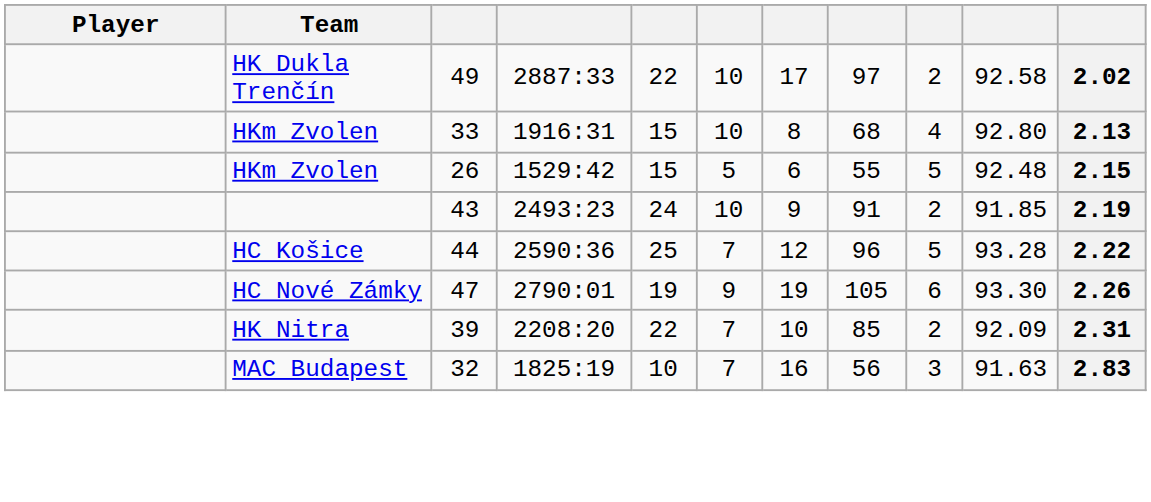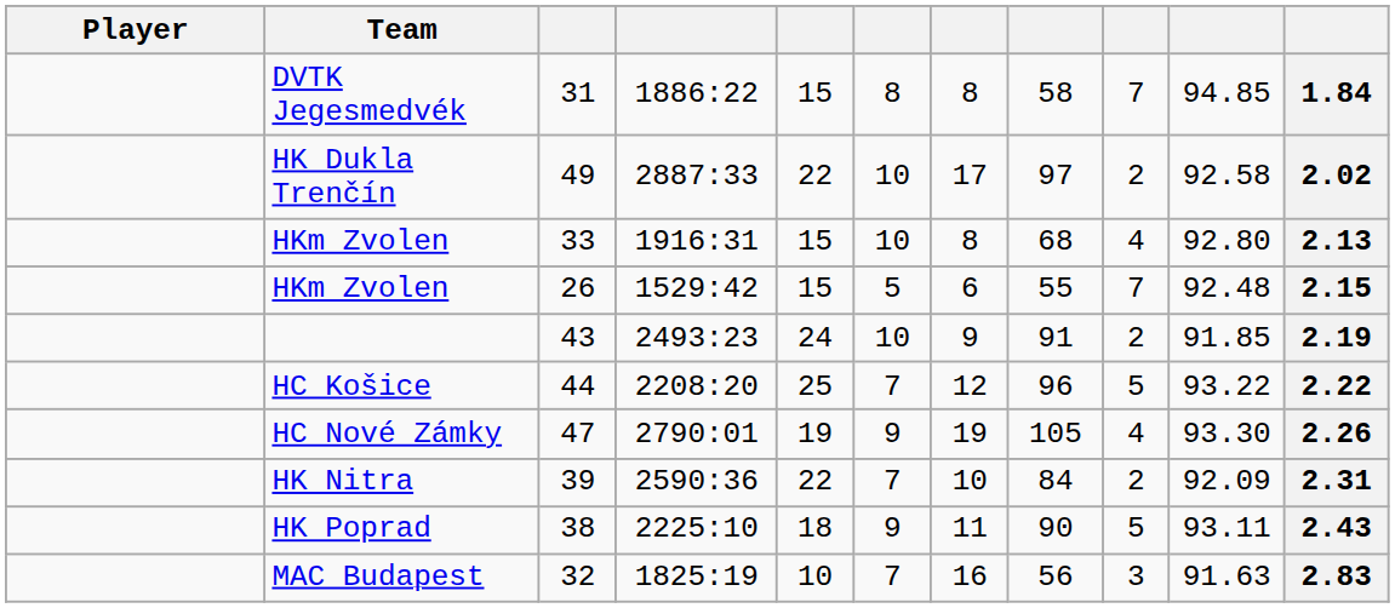+ row: DVTK Jegesmedvék | 31 | 1886:22 | 15 | 8 | 8 | 58 | 7 | 94.85 | 1.84
HKm Zvolen / 26 | column 9: 5 -> 7
HC Košice | column 4: 2590:36 -> 2208:20
HC Košice | column 10: 93.28 -> 93.22
HC Nové Zámky | column 9: 6 -> 4
HK Nitra | column 4: 2208:20 -> 2590:36
HK Nitra | column 8: 85 -> 84
+ row: HK Poprad | 38 | 2225:10 | 18 | 9 | 11 | 90 | 5 | 93.11 | 2.43
